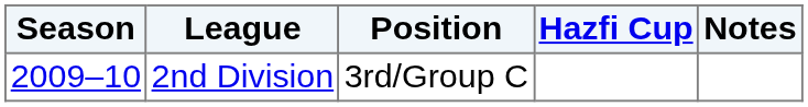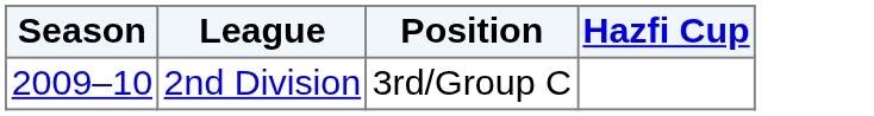- column: Notes
